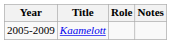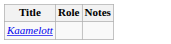- column: Year | 2005-2009
